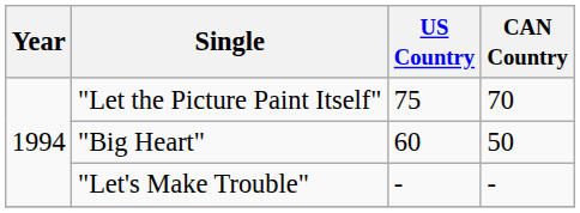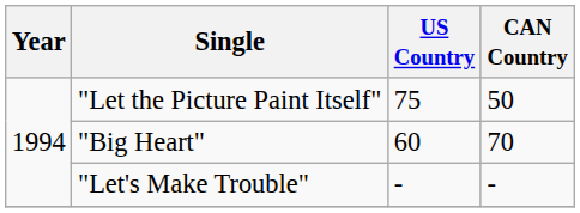"Let the Picture Paint Itself" | CAN Country: 70 -> 50
"Big Heart" | CAN Country: 50 -> 70
